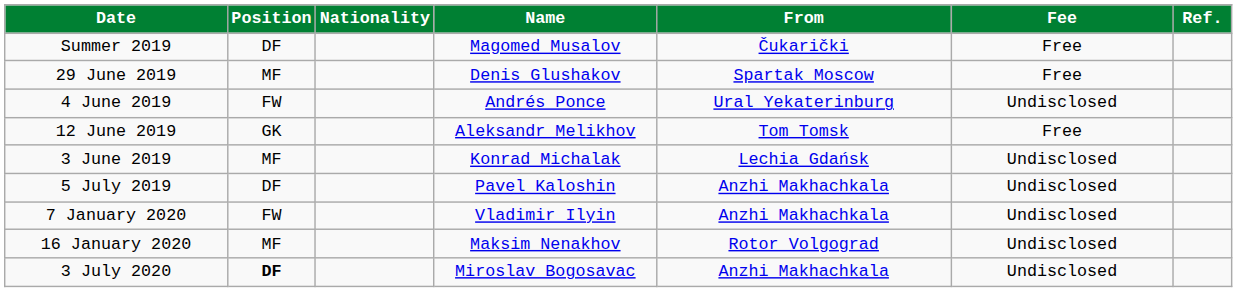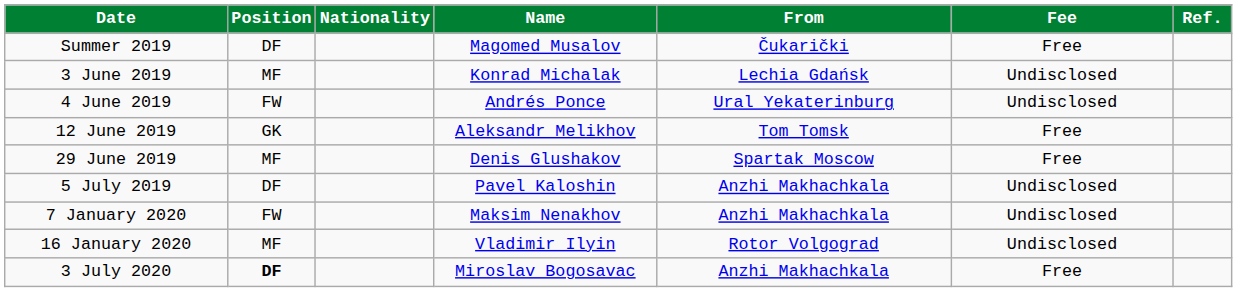rows swapped: 3 June 2019 <-> 29 June 2019
7 January 2020 | Name: Vladimir Ilyin -> Maksim Nenakhov
16 January 2020 | Name: Maksim Nenakhov -> Vladimir Ilyin
3 July 2020 | Fee: Undisclosed -> Free
